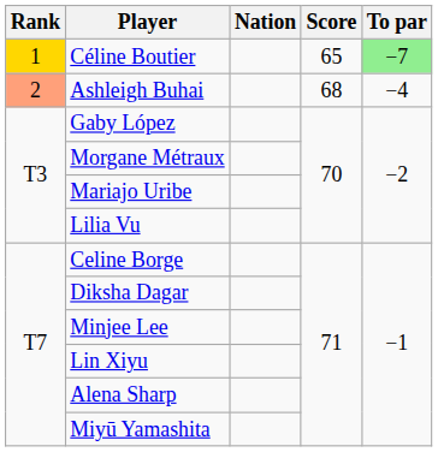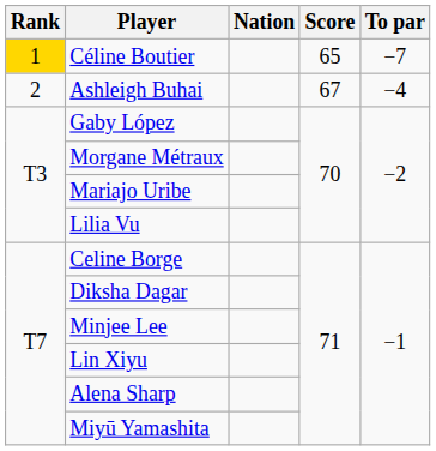Céline Boutier | To par: lightgreen background -> no background
Ashleigh Buhai | Rank: lightsalmon background -> no background
Ashleigh Buhai | Score: 68 -> 67
